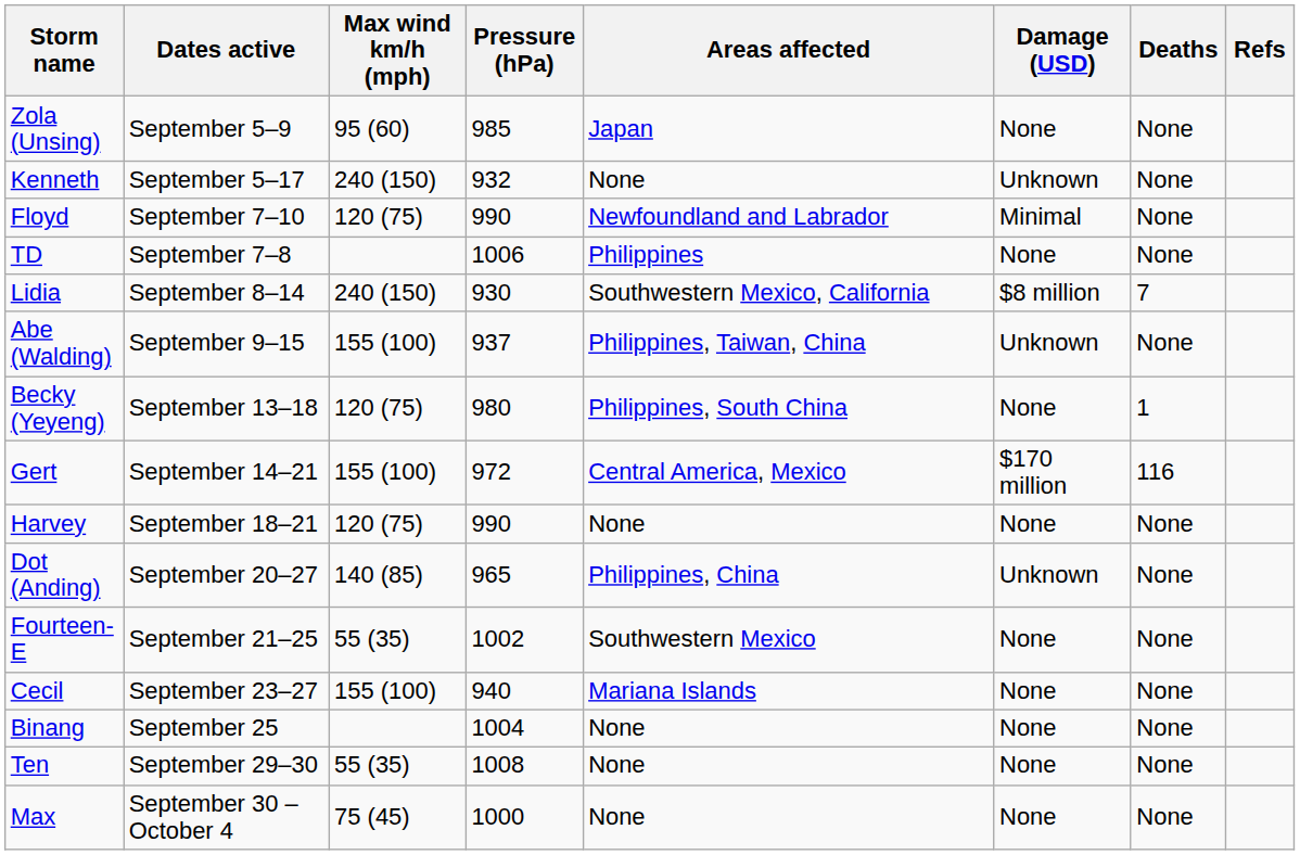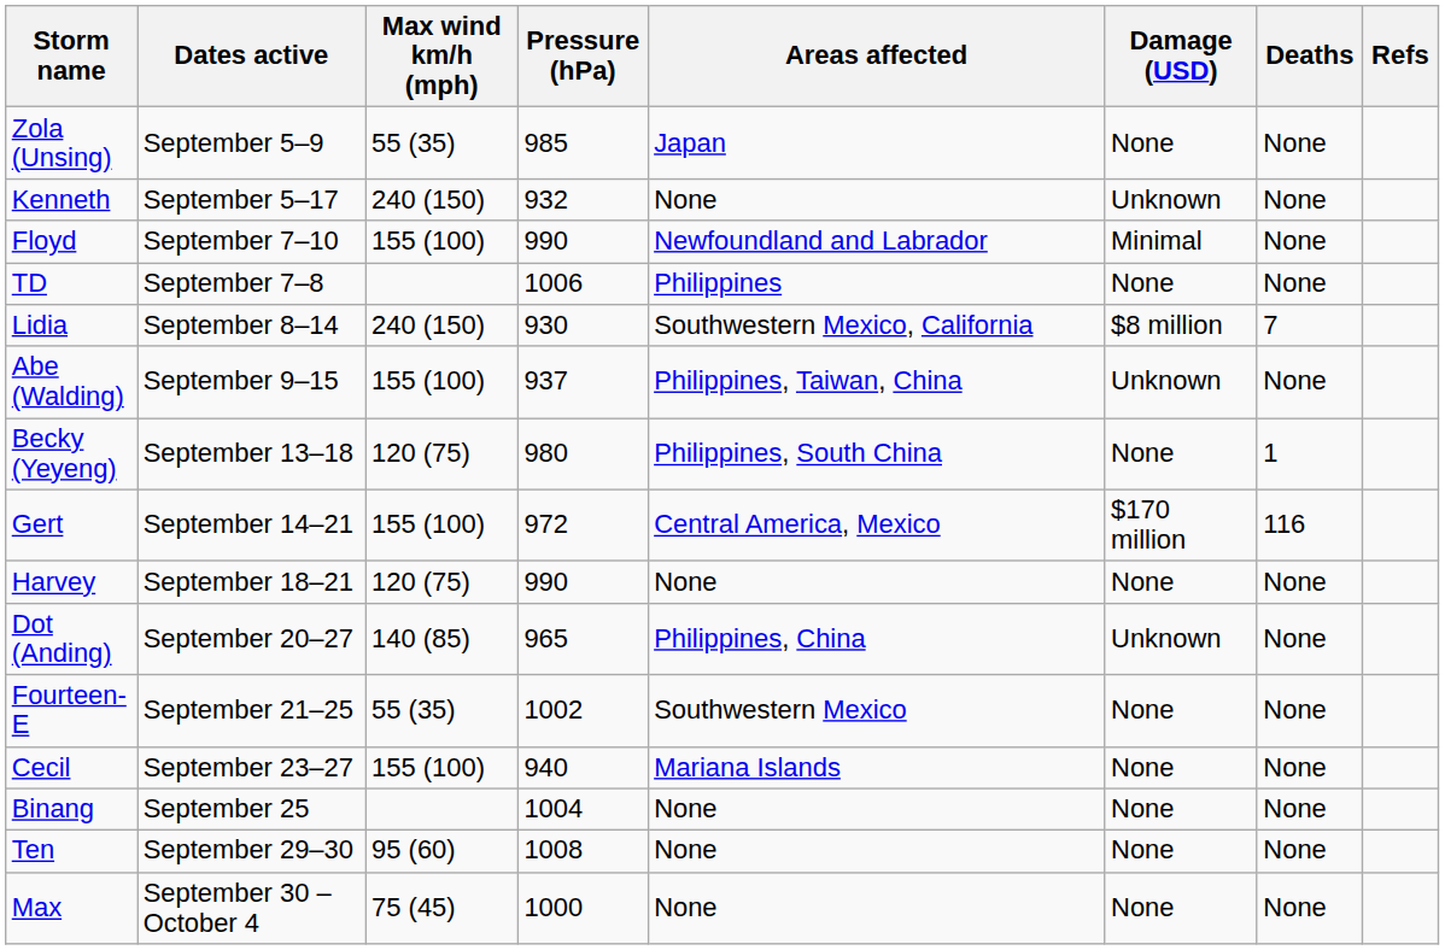Zola (Unsing) | Max wind km/h (mph): 95 (60) -> 55 (35)
Floyd | Max wind km/h (mph): 120 (75) -> 155 (100)
Ten | Max wind km/h (mph): 55 (35) -> 95 (60)
